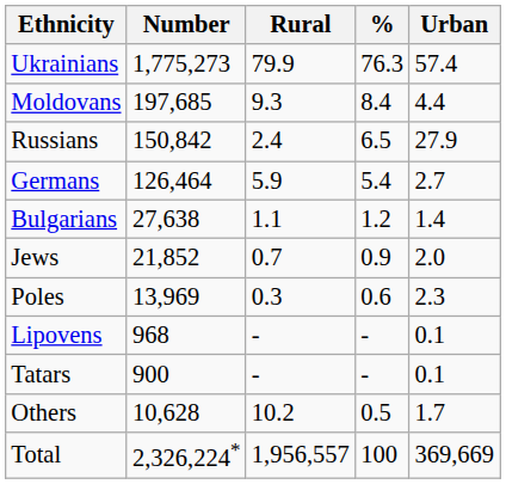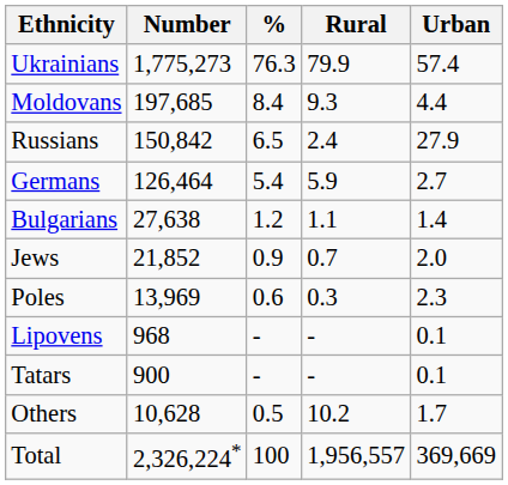columns swapped: % <-> Rural
